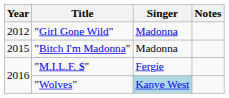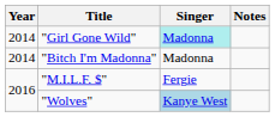"Girl Gone Wild" | Year: 2012 -> 2014
"Girl Gone Wild" | Singer: no background -> paleturquoise background
"Bitch I'm Madonna" | Year: 2015 -> 2014
